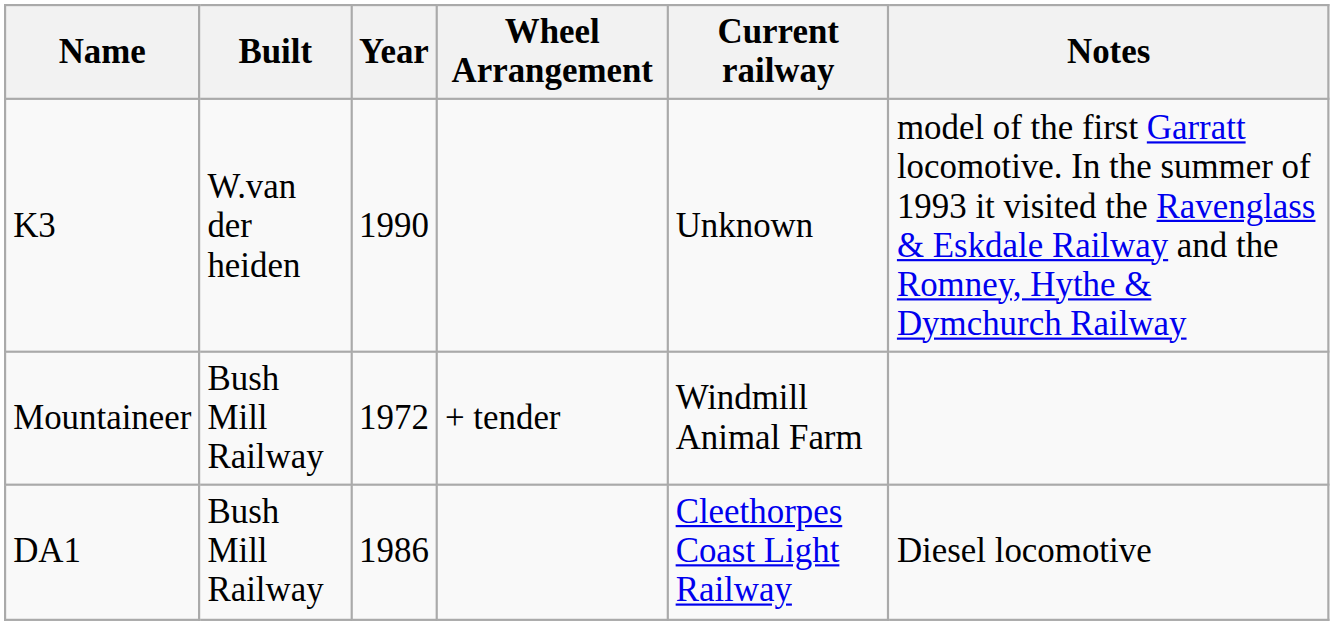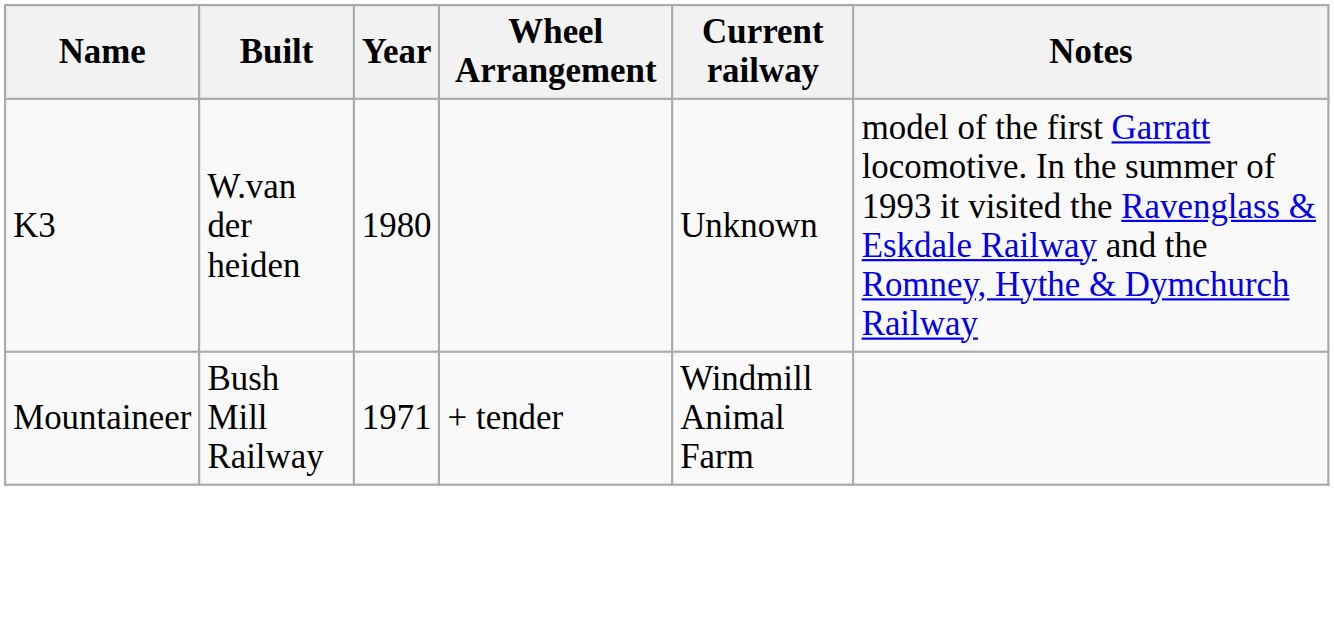K3 | Year: 1990 -> 1980
Mountaineer | Year: 1972 -> 1971
- row: DA1 | Bush Mill Railway | 1986 | Cleethorpes Coast Light Railway | Diesel locomotive
